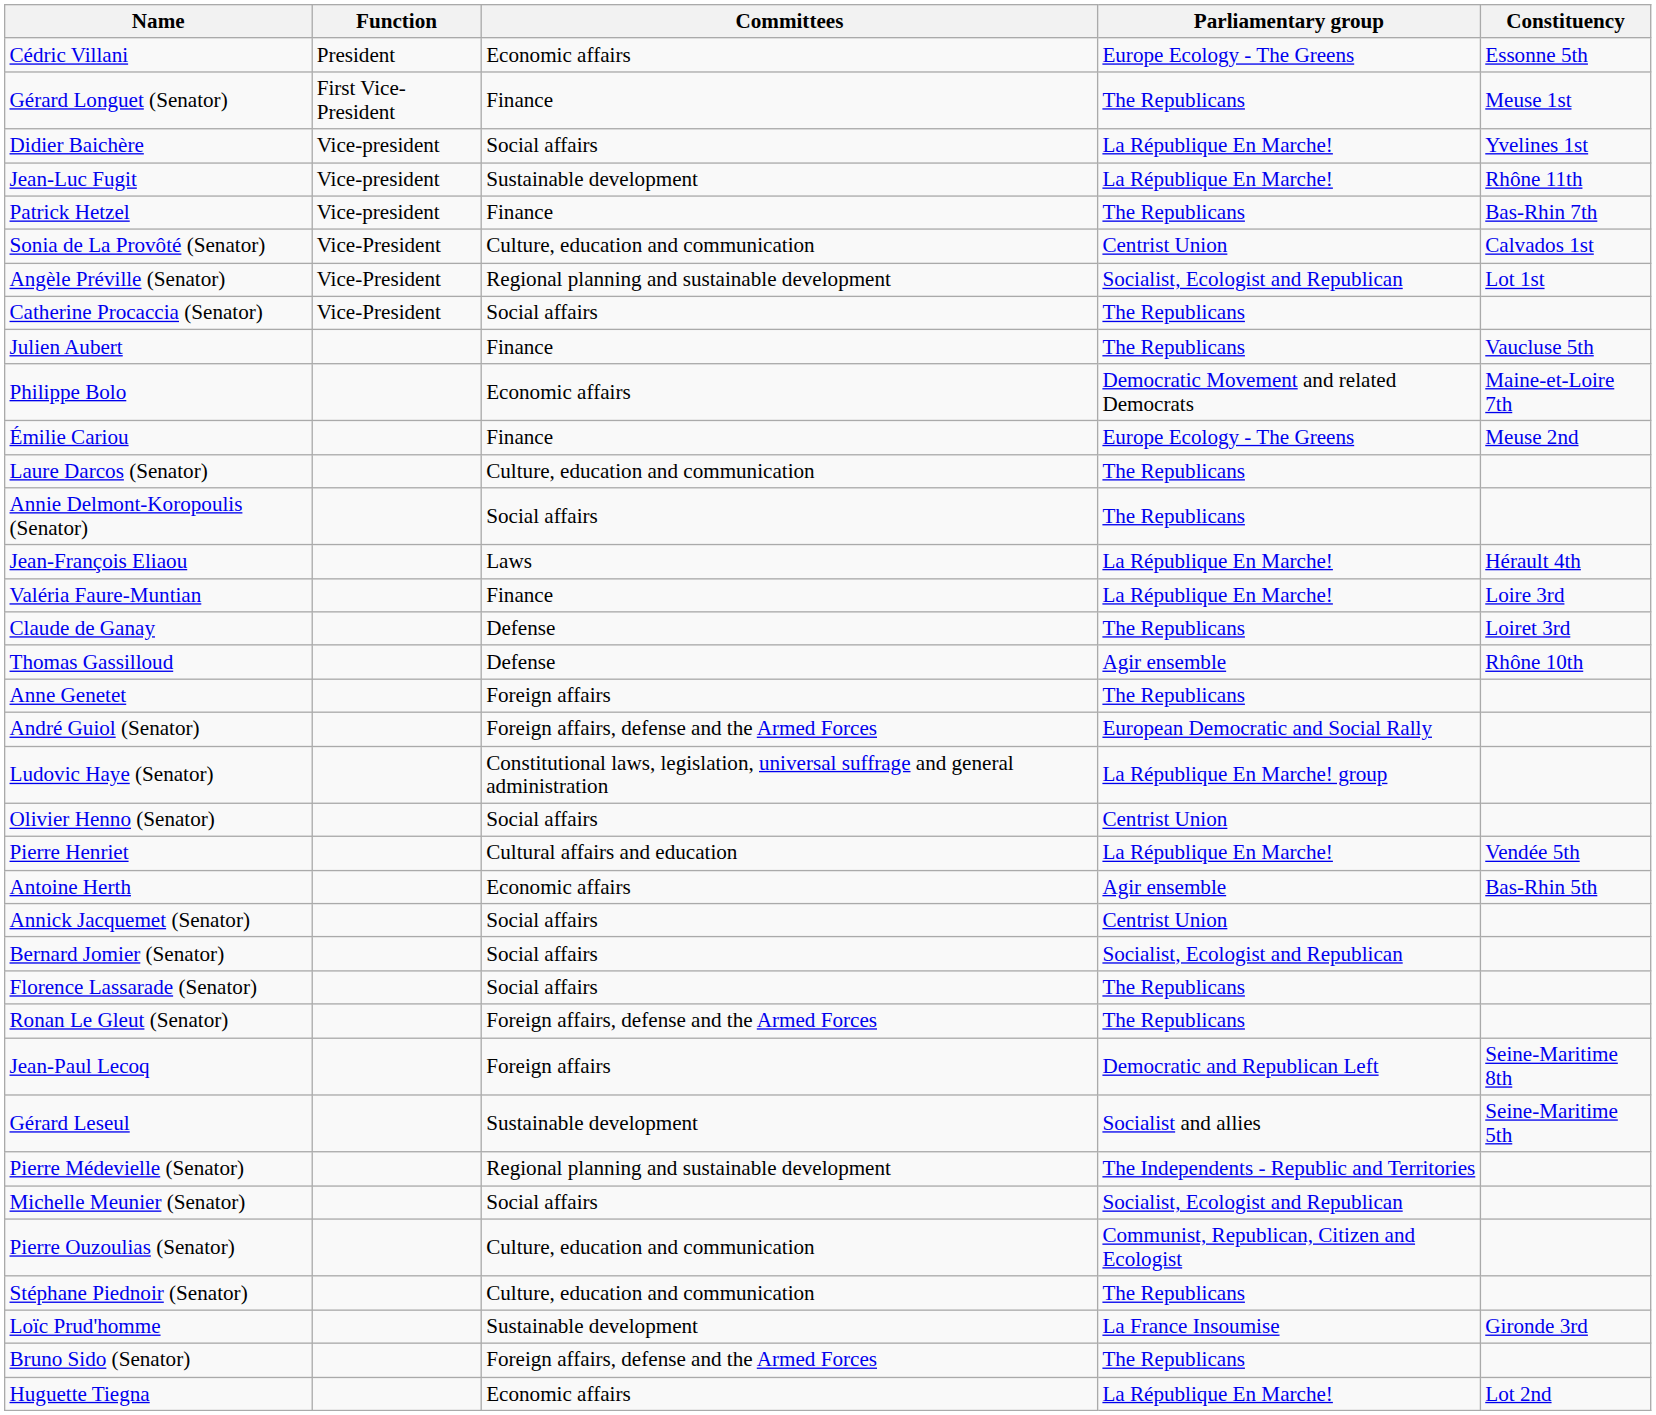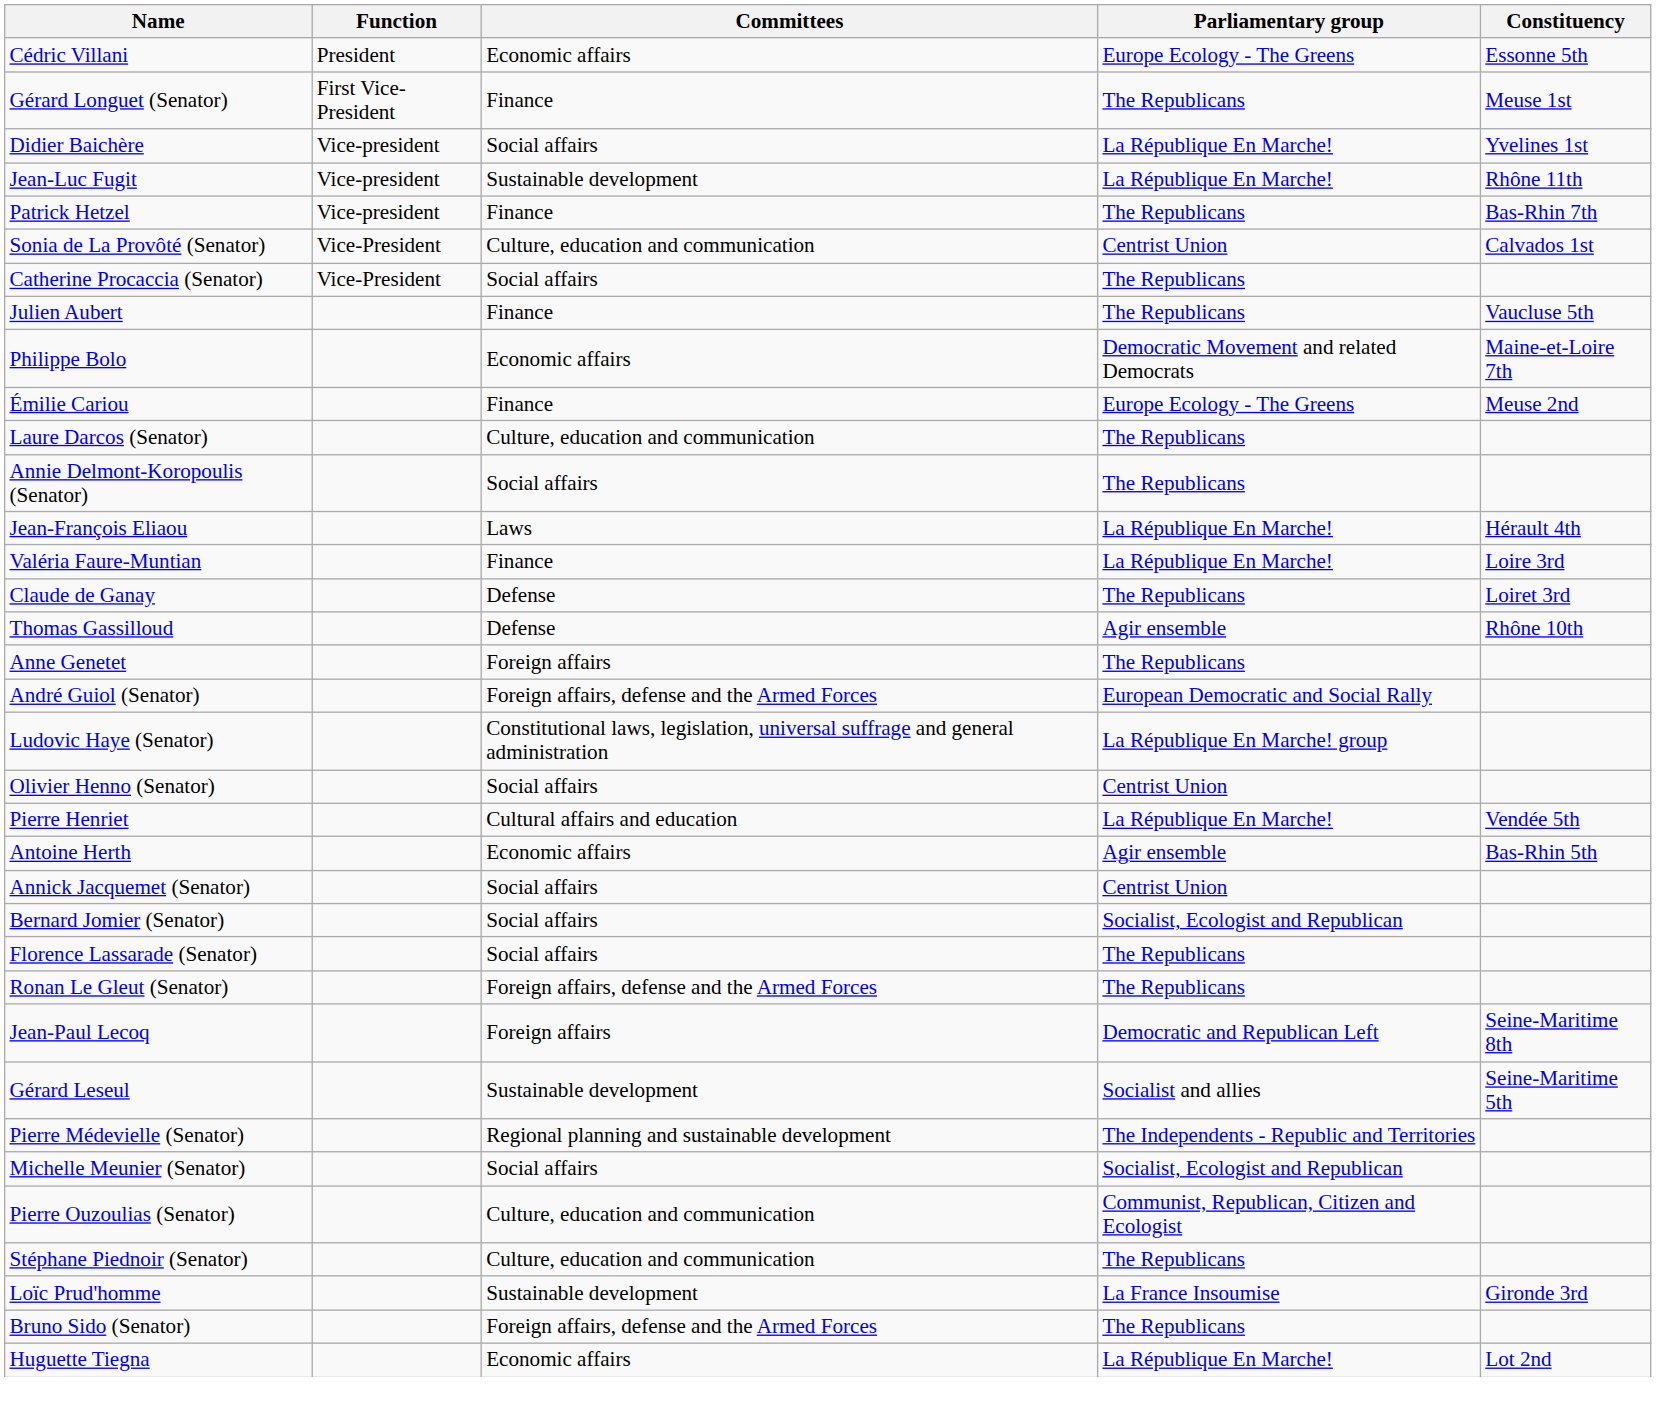- row: Angèle Préville (Senator) | Vice-President | Regional planning and sustainable development | Socialist, Ecologist and Republican | Lot 1st
